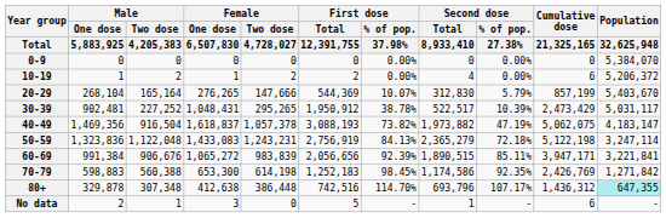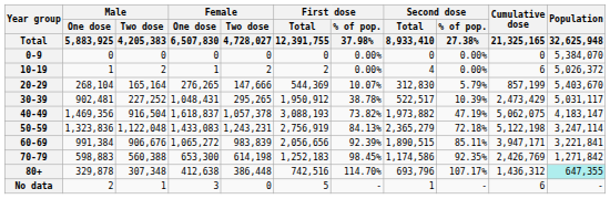10-19 | Population / 32,625,948: 5,206,372 -> 5,026,372
